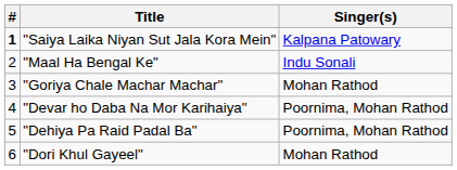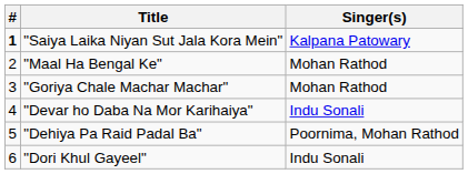"Maal Ha Bengal Ke" | Singer(s): Indu Sonali -> Mohan Rathod
"Devar ho Daba Na Mor Karihaiya" | Singer(s): Poornima, Mohan Rathod -> Indu Sonali
"Dori Khul Gayeel" | Singer(s): Mohan Rathod -> Indu Sonali
